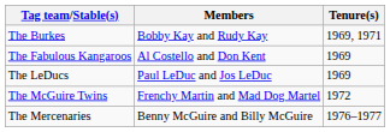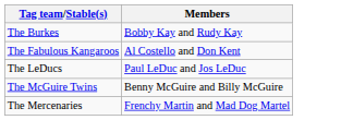- column: Tenure(s) | 1969, 1971 | 1969 | 1969 | 1972 | 1976–1977
The McGuire Twins | Members: Frenchy Martin and Mad Dog Martel -> Benny McGuire and Billy McGuire
The Mercenaries | Members: Benny McGuire and Billy McGuire -> Frenchy Martin and Mad Dog Martel
